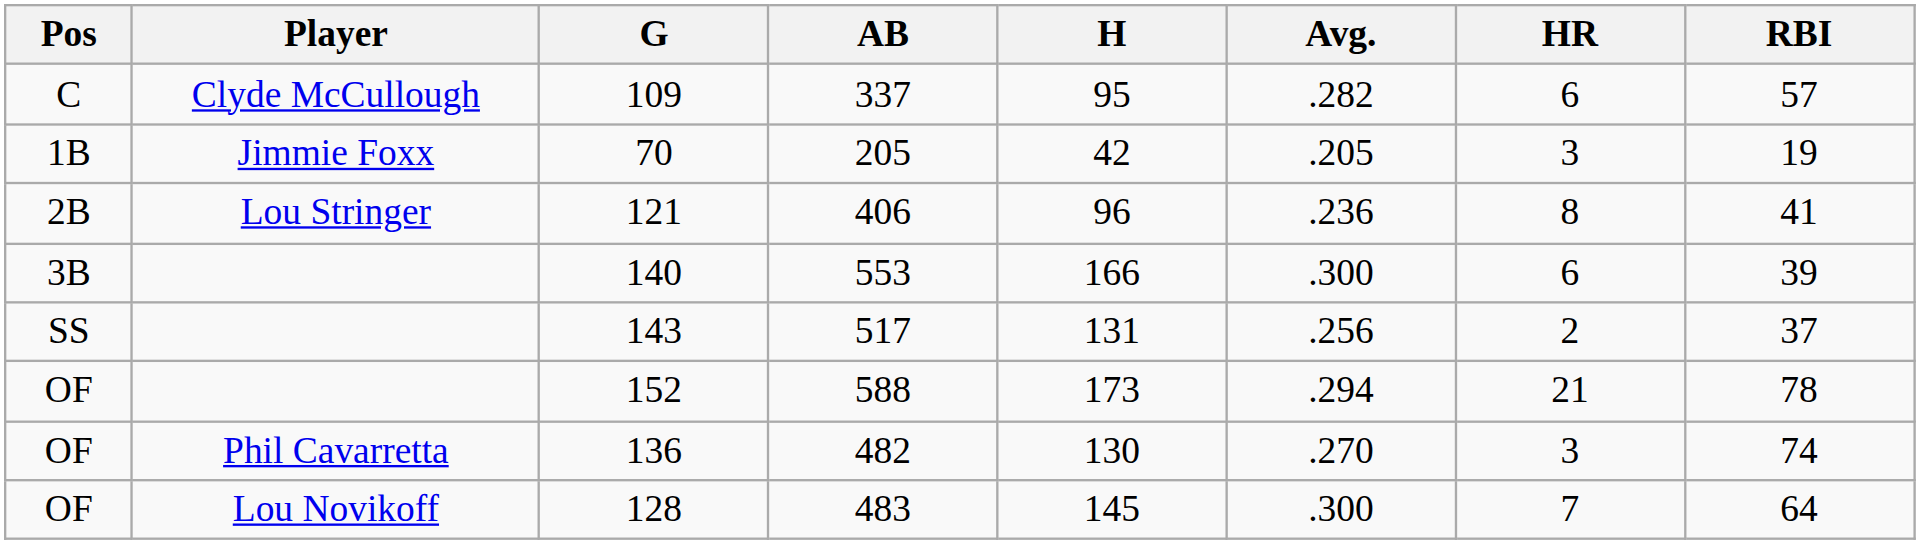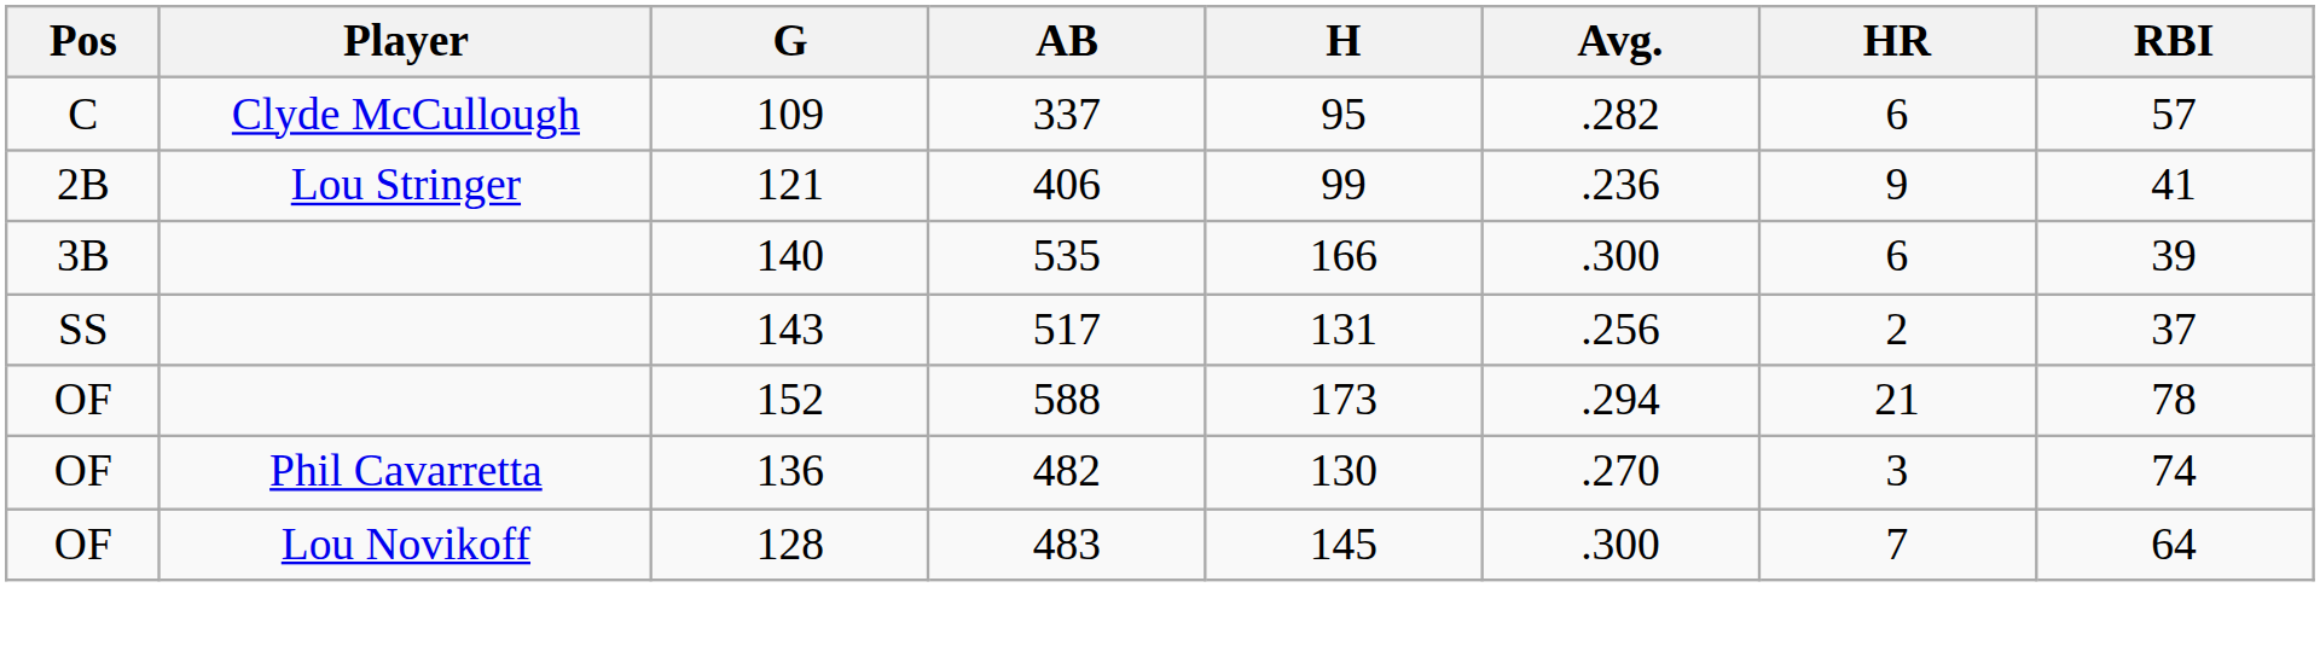- row: 1B | Jimmie Foxx | 70 | 205 | 42 | .205 | 3 | 19
121 | H: 96 -> 99
121 | HR: 8 -> 9
140 | AB: 553 -> 535
